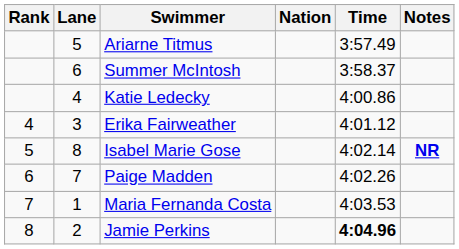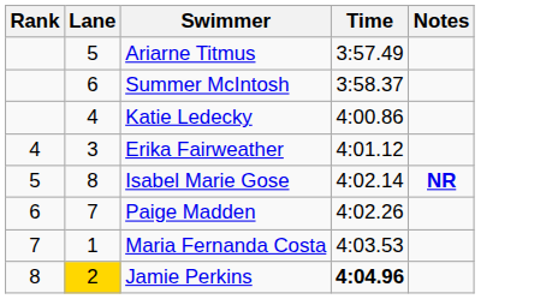- column: Nation
Jamie Perkins | Lane: no background -> gold background
